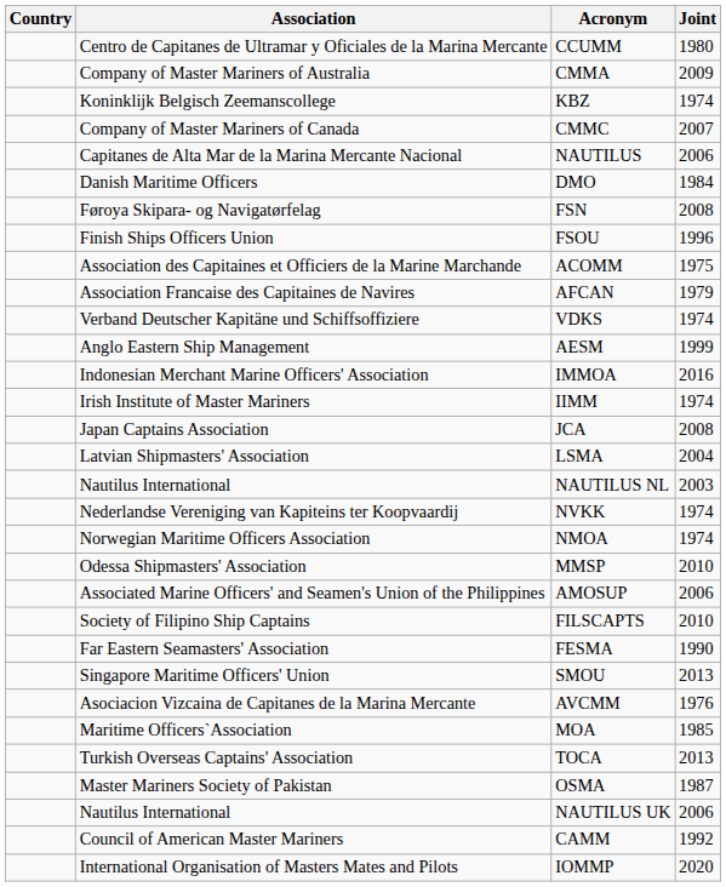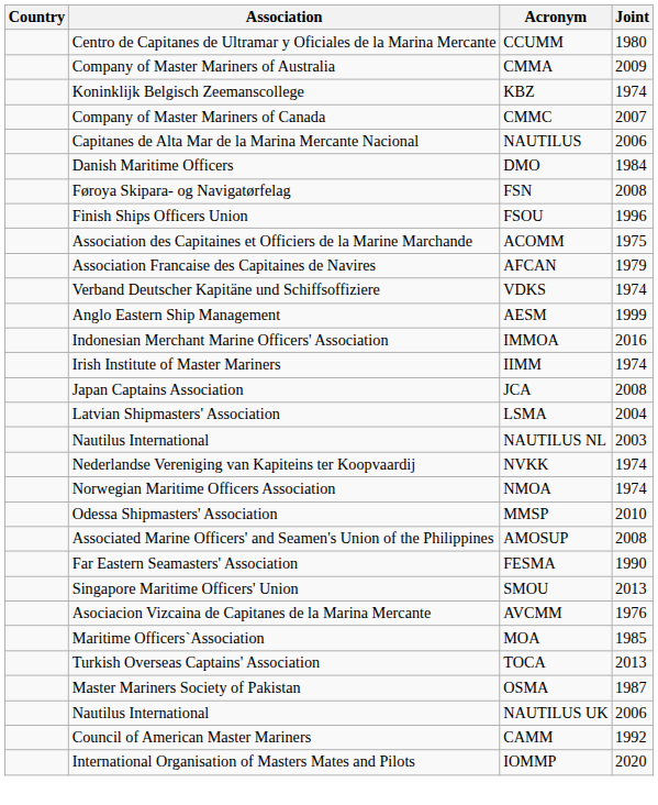AMOSUP | Joint: 2006 -> 2008
- row: Society of Filipino Ship Captains | FILSCAPTS | 2010
